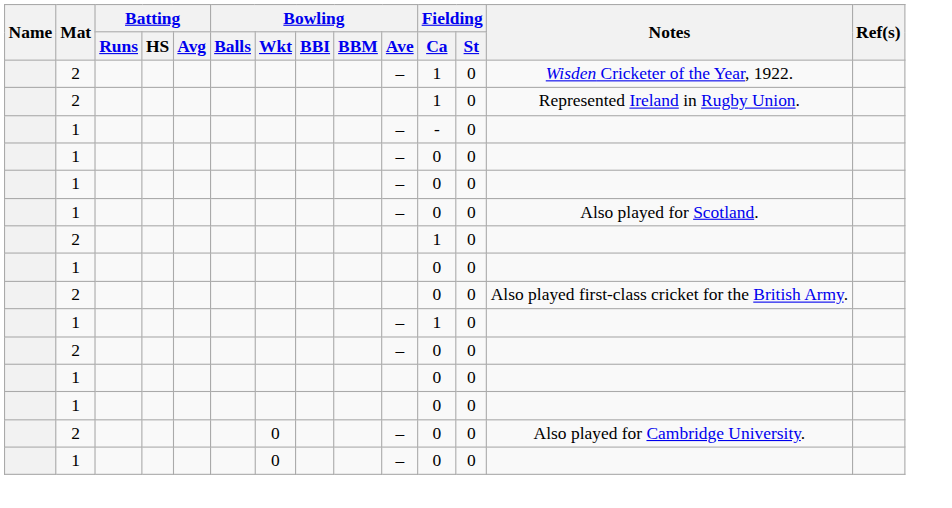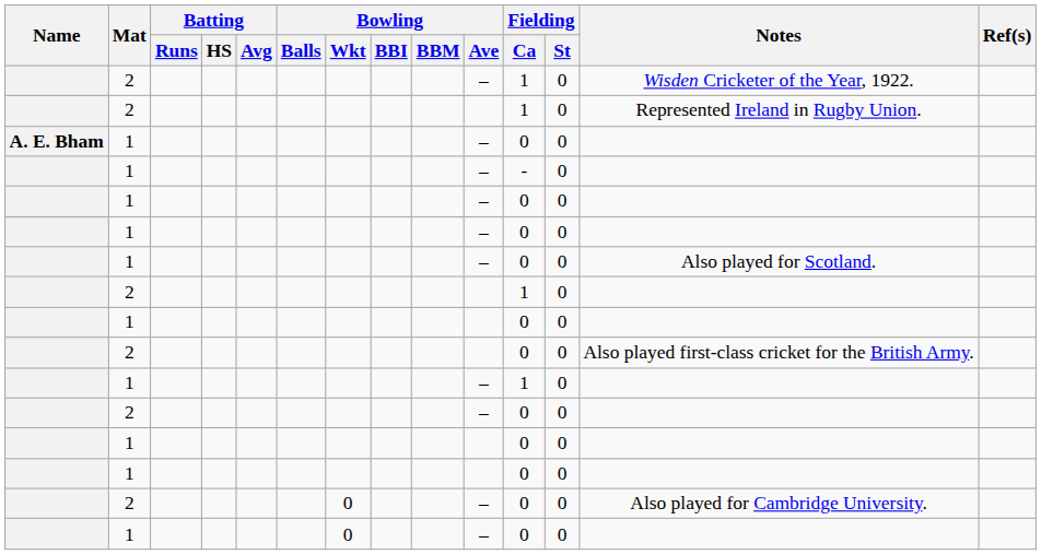+ row: A. E. Bham | 1 | – | 0 | 0
